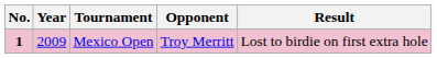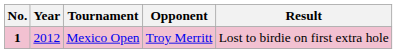Mexico Open | Year: 2009 -> 2012
